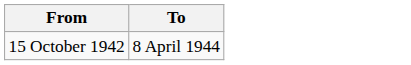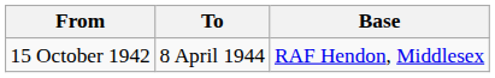+ column: Base | RAF Hendon, Middlesex
